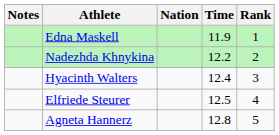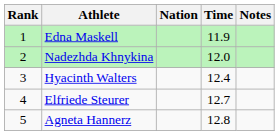columns swapped: Rank <-> Notes
Nadezhda Khnykina | Time: 12.2 -> 12.0
Elfriede Steurer | Time: 12.5 -> 12.7
